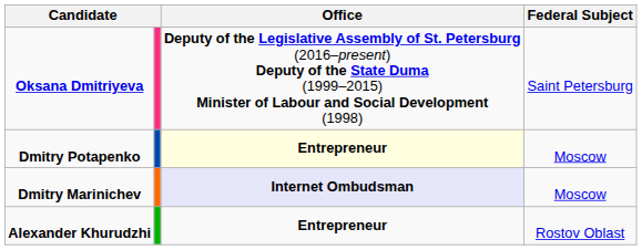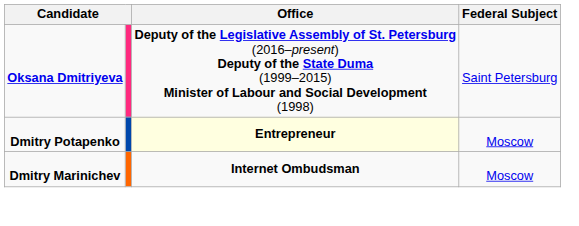Dmitry Marinichev | Office: lavender background -> no background
- row: Alexander Khurudzhi | Entrepreneur | Rostov Oblast
